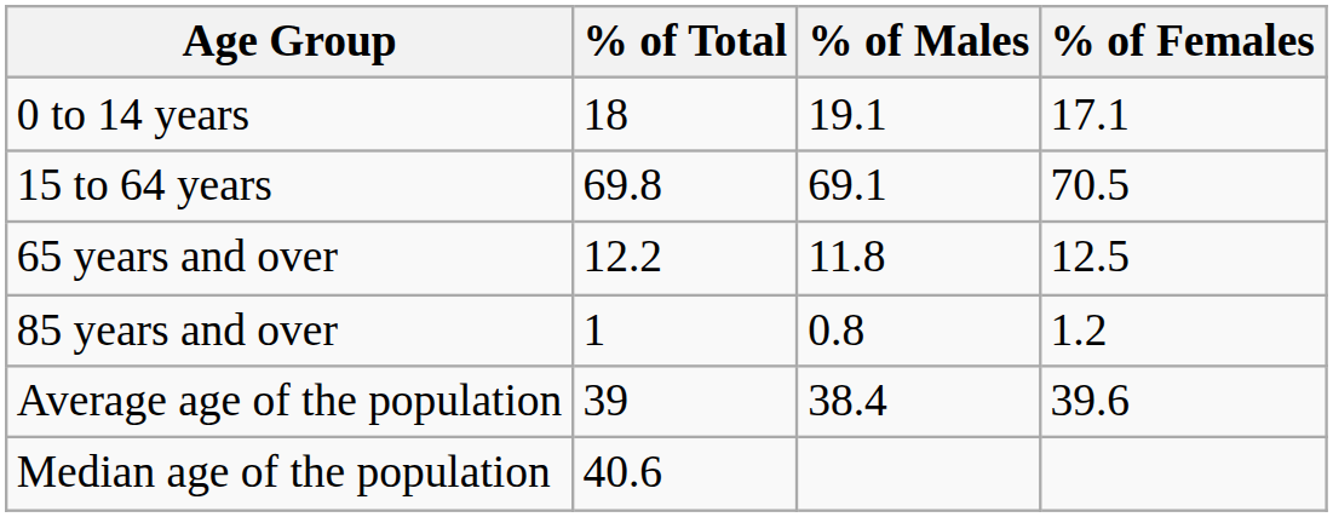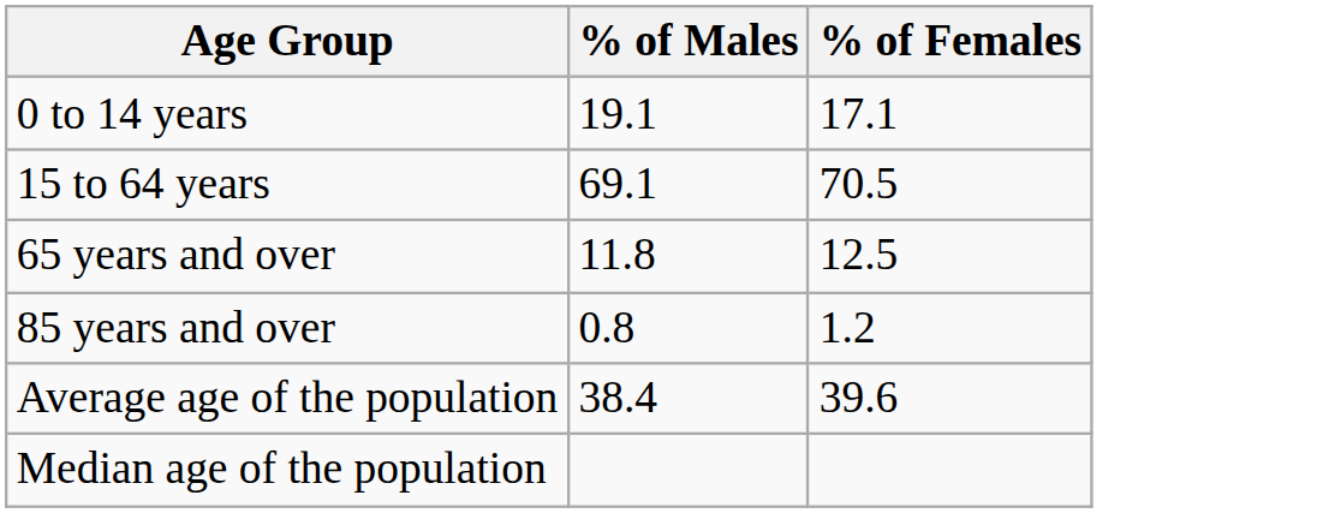- column: % of Total | 18 | 69.8 | 12.2 | 1 | 39 | 40.6
